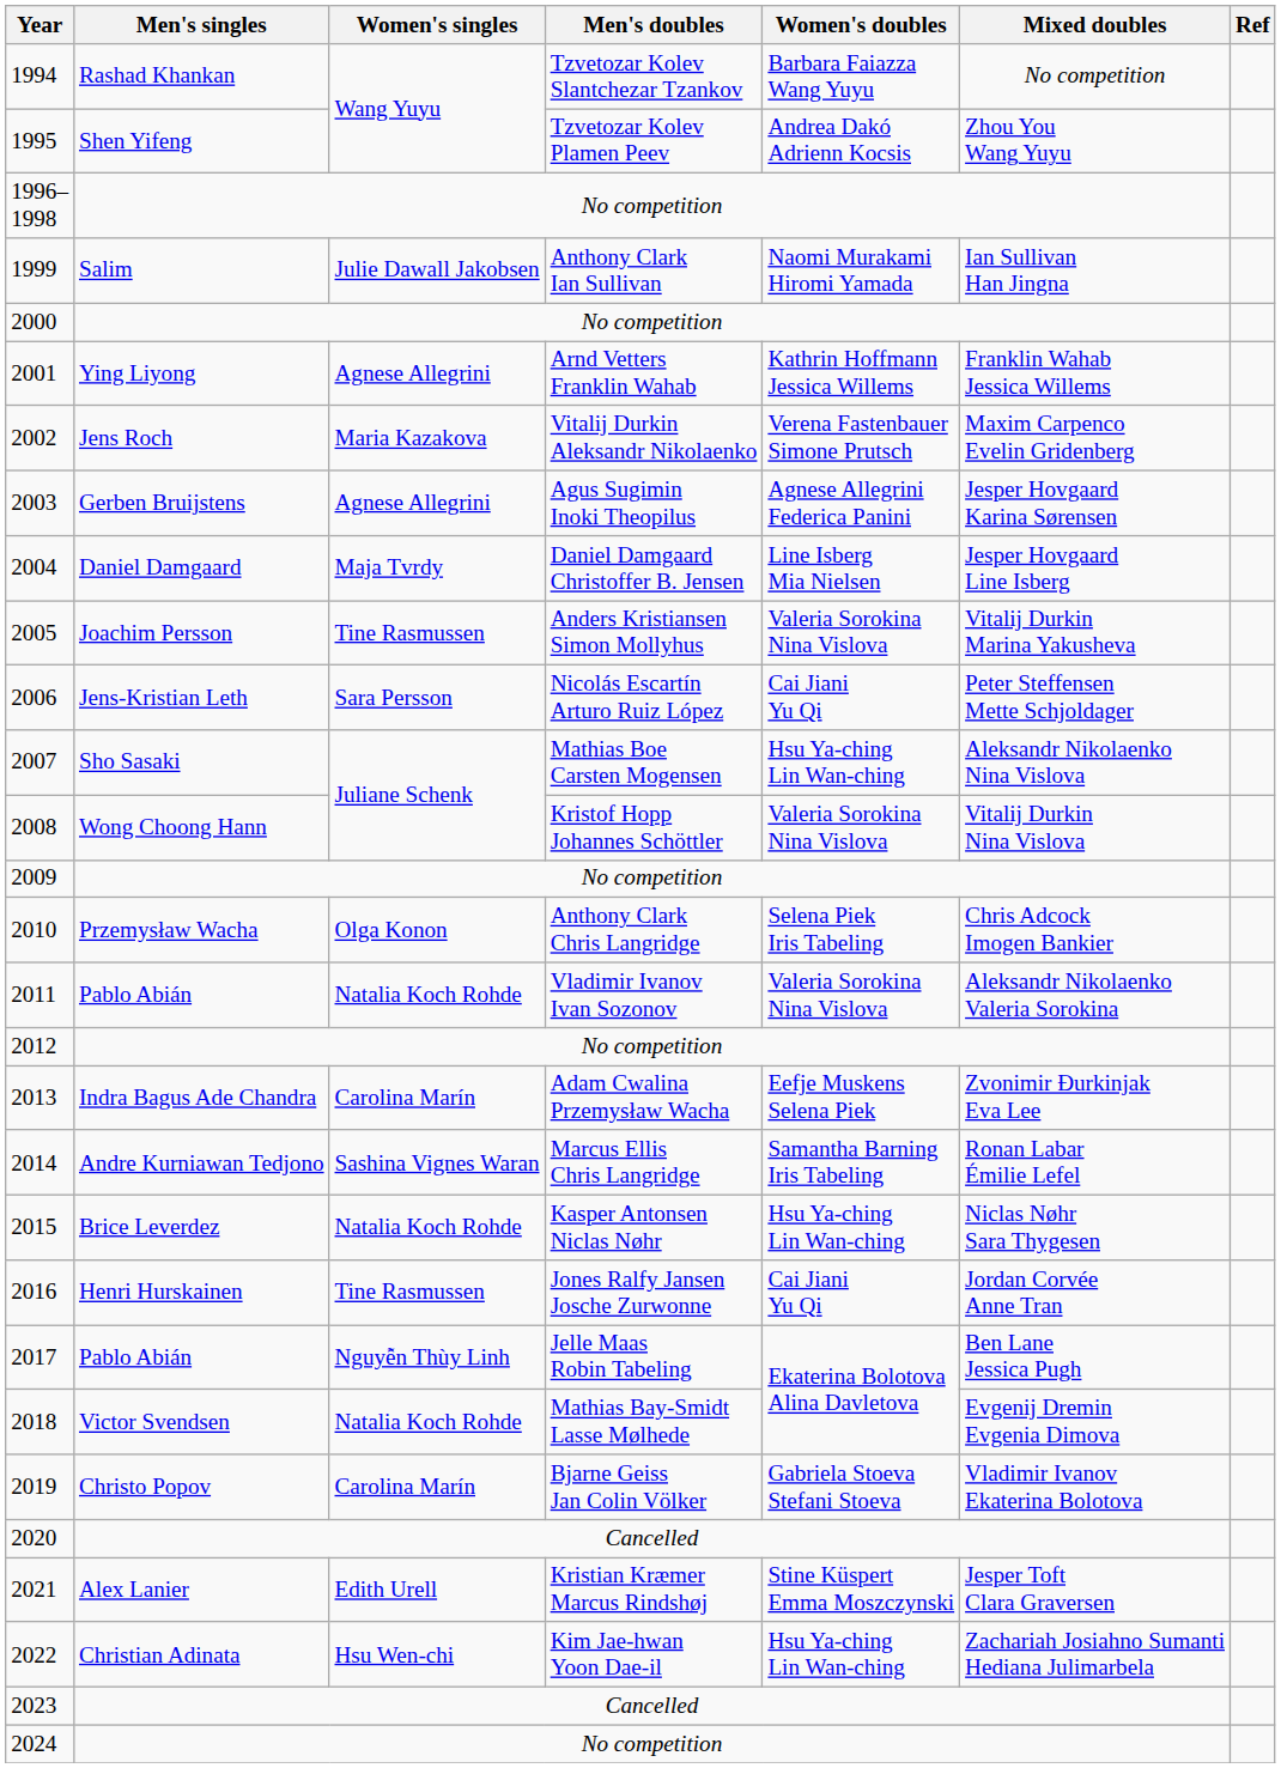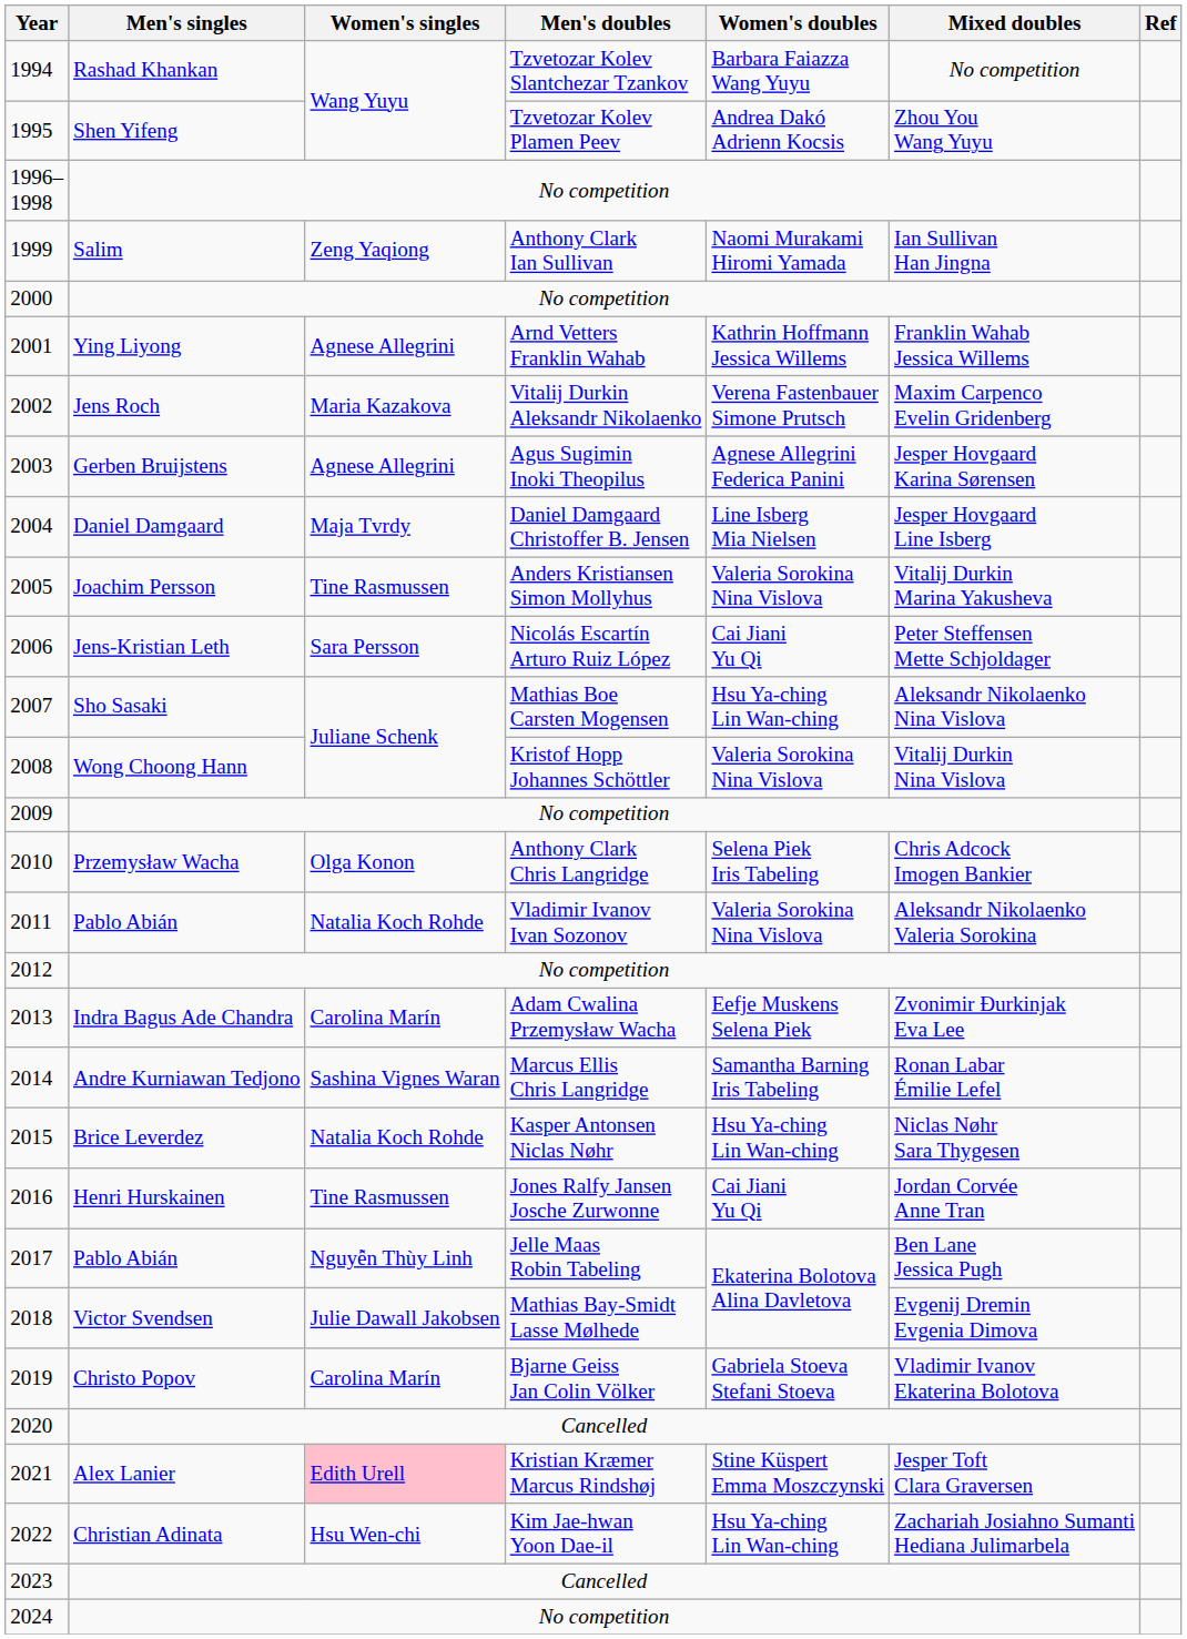1999 | Women's singles: Julie Dawall Jakobsen -> Zeng Yaqiong
2018 | Women's singles: Natalia Koch Rohde -> Julie Dawall Jakobsen
2021 | Women's singles: no background -> pink background
